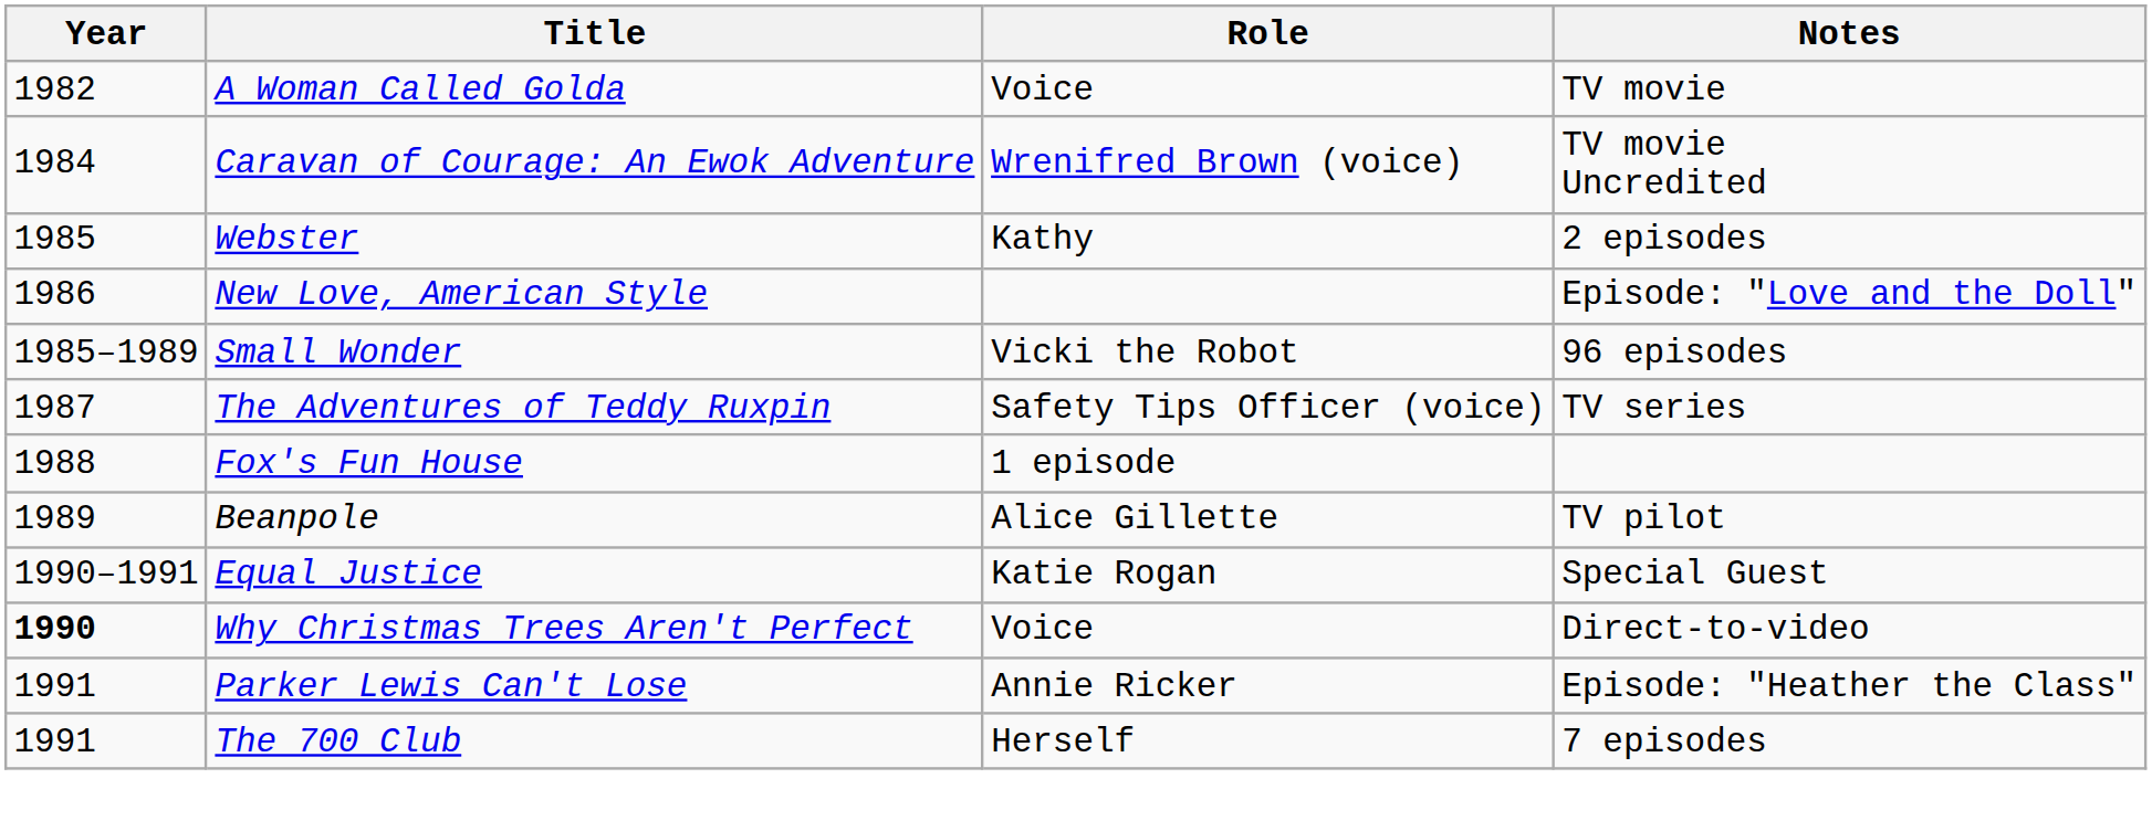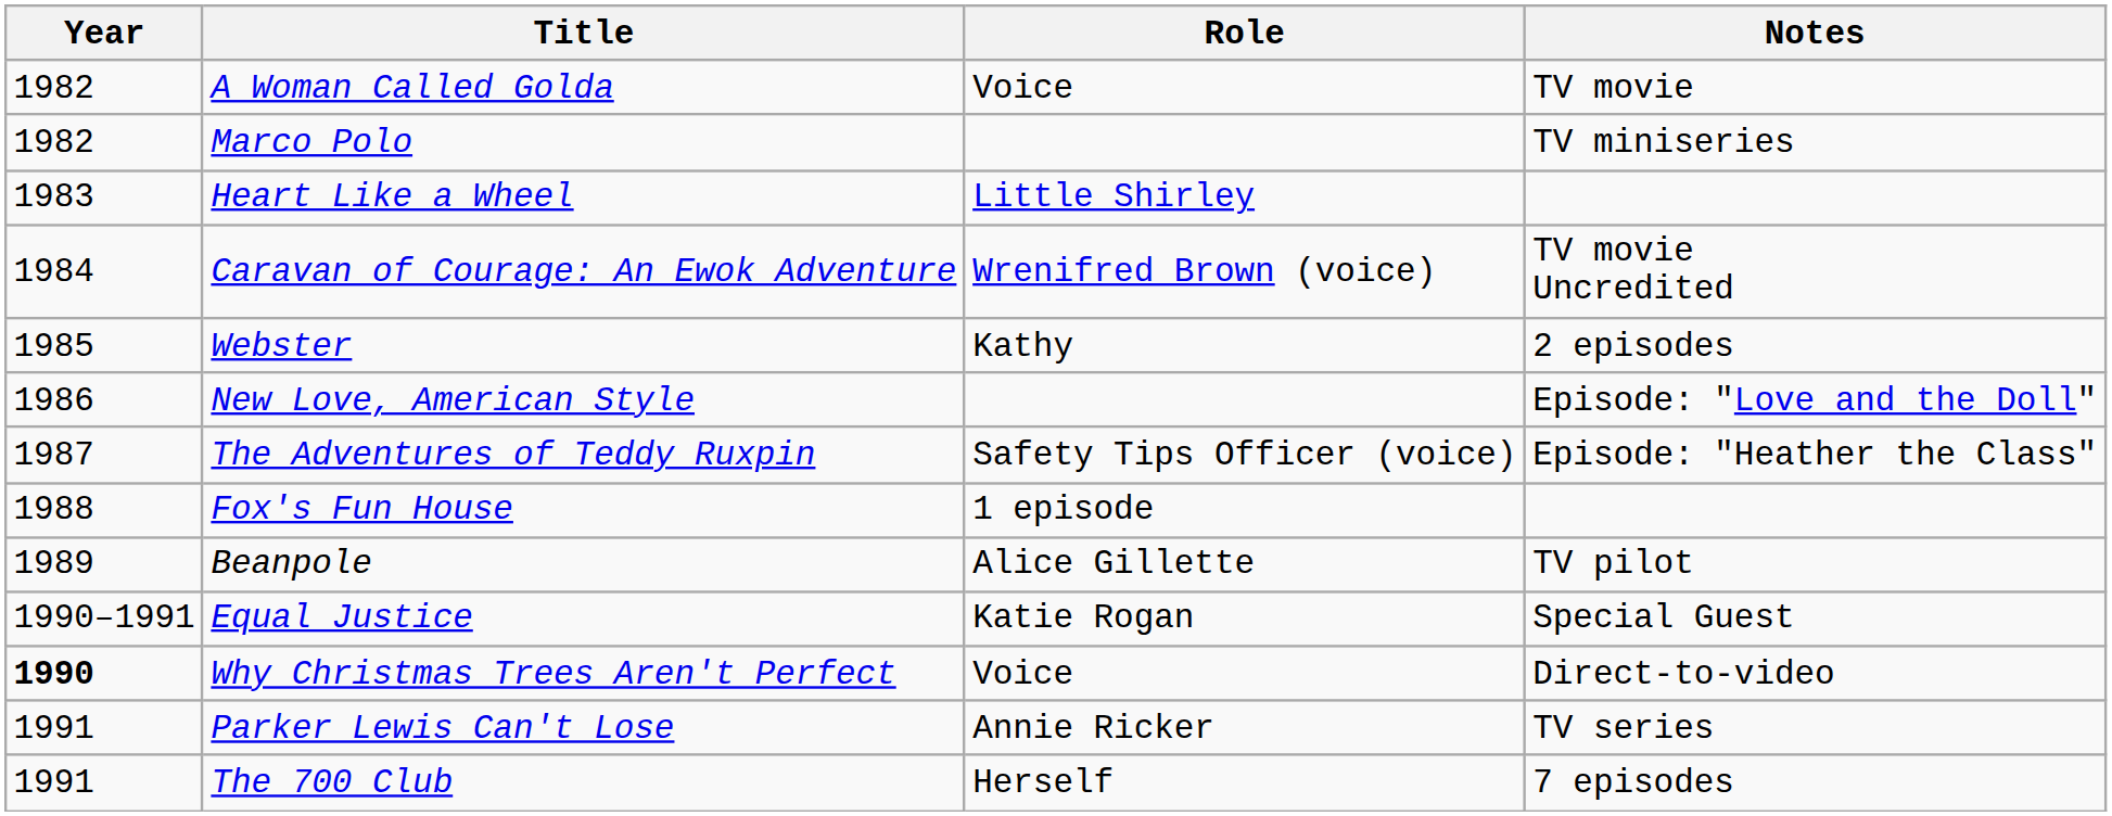+ row: 1982 | Marco Polo | TV miniseries
+ row: 1983 | Heart Like a Wheel | Little Shirley
- row: 1985–1989 | Small Wonder | Vicki the Robot | 96 episodes
The Adventures of Teddy Ruxpin | Notes: TV series -> Episode: "Heather the Class"
Parker Lewis Can't Lose | Notes: Episode: "Heather the Class" -> TV series
